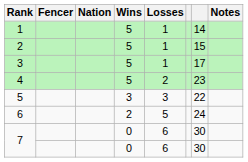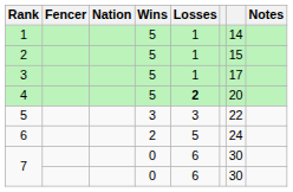4 | Losses: normal -> bold
4 | column 7: 23 -> 20
